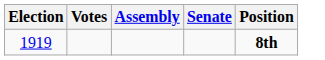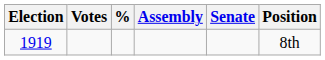+ column: %
1919 | Position: bold -> normal
